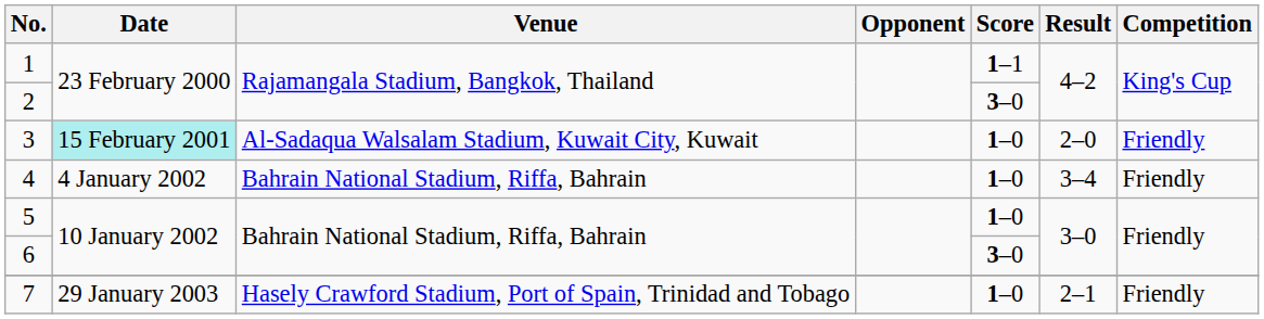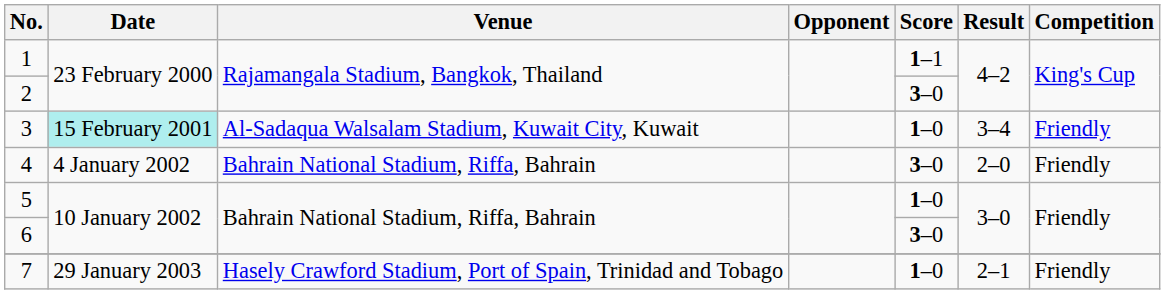3 | Result: 2–0 -> 3–4
4 | Score: 1–0 -> 3–0
4 | Result: 3–4 -> 2–0
